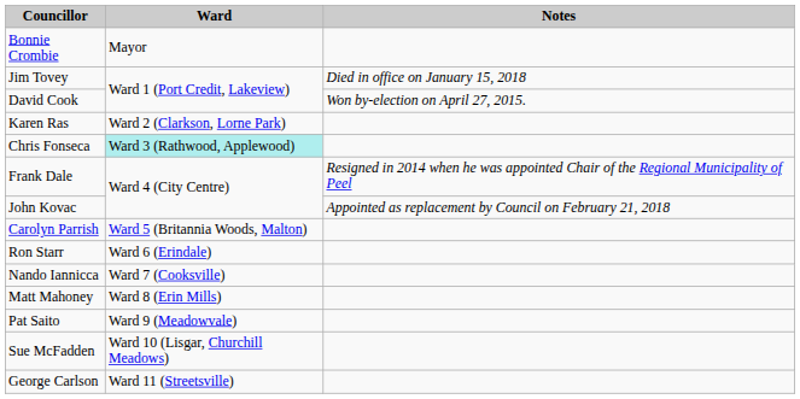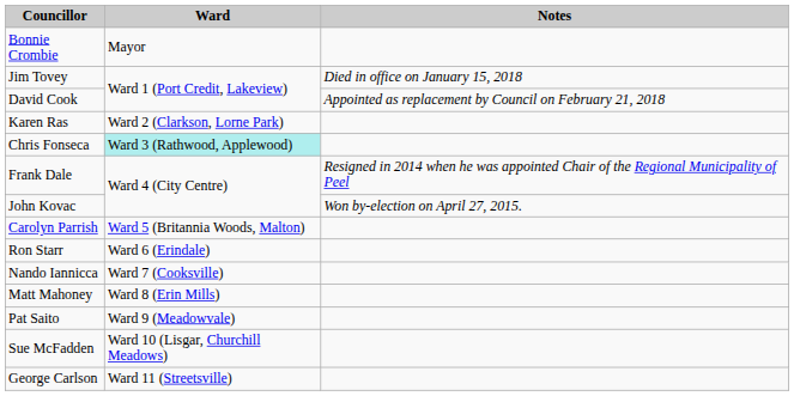David Cook | Notes: Won by-election on April 27, 2015. -> Appointed as replacement by Council on February 21, 2018
John Kovac | Notes: Appointed as replacement by Council on February 21, 2018 -> Won by-election on April 27, 2015.
